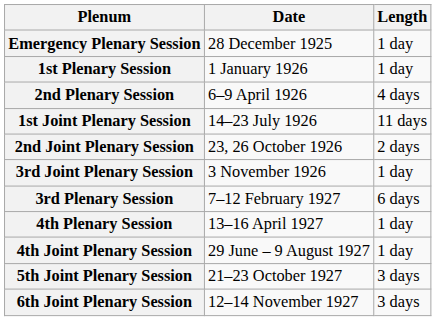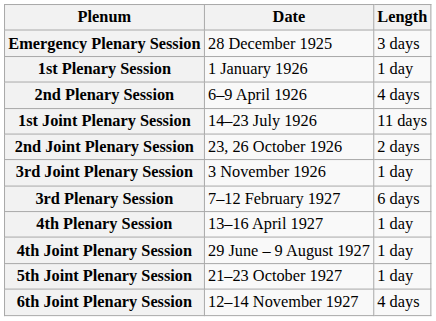Emergency Plenary Session | Length: 1 day -> 3 days
5th Joint Plenary Session | Length: 3 days -> 1 day
6th Joint Plenary Session | Length: 3 days -> 4 days
